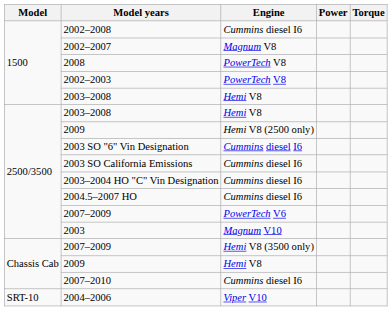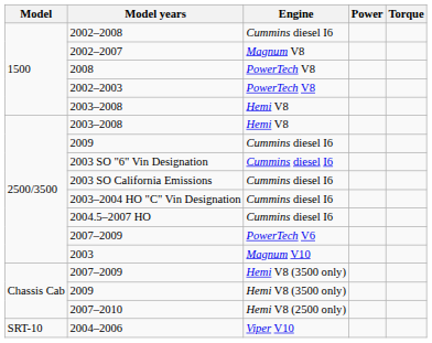2500/3500 / 2009 | Engine: Hemi V8 (2500 only) -> Cummins diesel I6
Chassis Cab / 2009 | Engine: Hemi V8 -> Hemi V8 (3500 only)
2007–2010 | Engine: Cummins diesel I6 -> Hemi V8 (2500 only)
